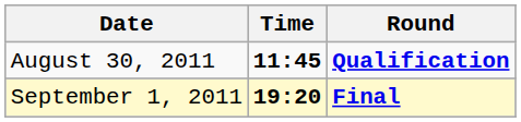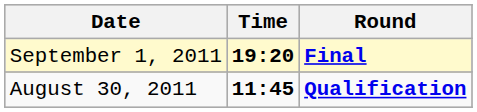rows swapped: August 30, 2011 <-> September 1, 2011
